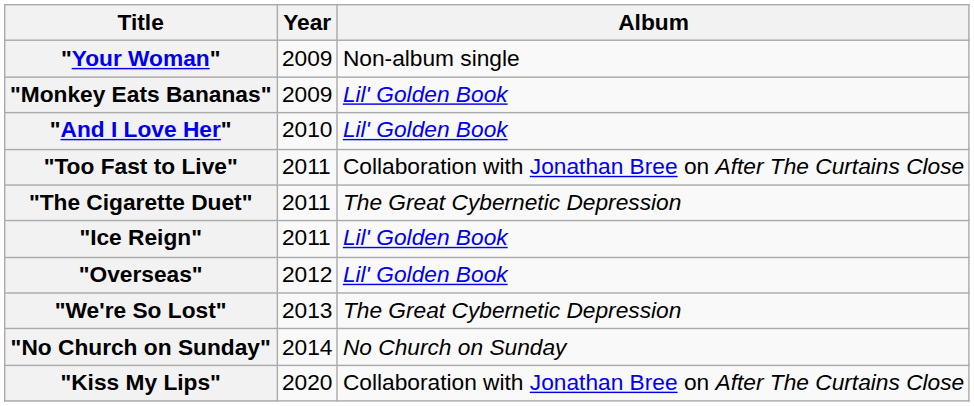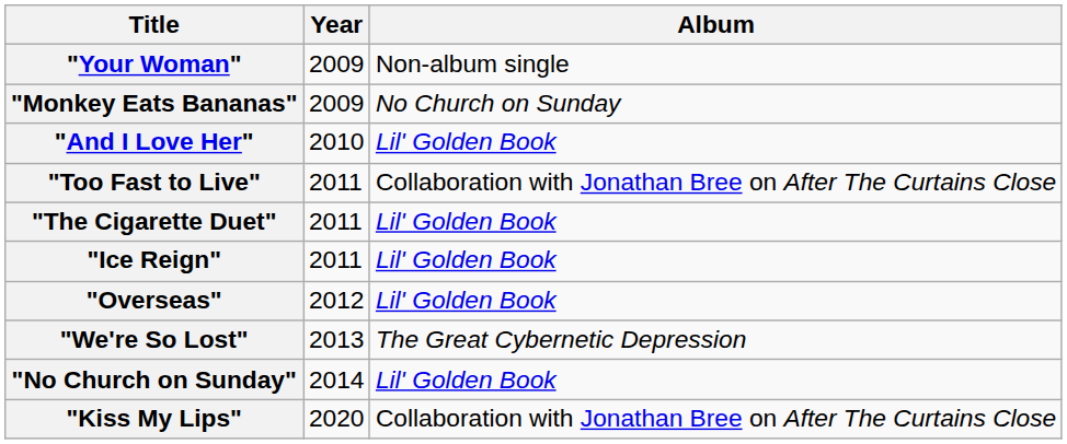"Monkey Eats Bananas" | Album: Lil' Golden Book -> No Church on Sunday
"The Cigarette Duet" | Album: The Great Cybernetic Depression -> Lil' Golden Book
"No Church on Sunday" | Album: No Church on Sunday -> Lil' Golden Book
